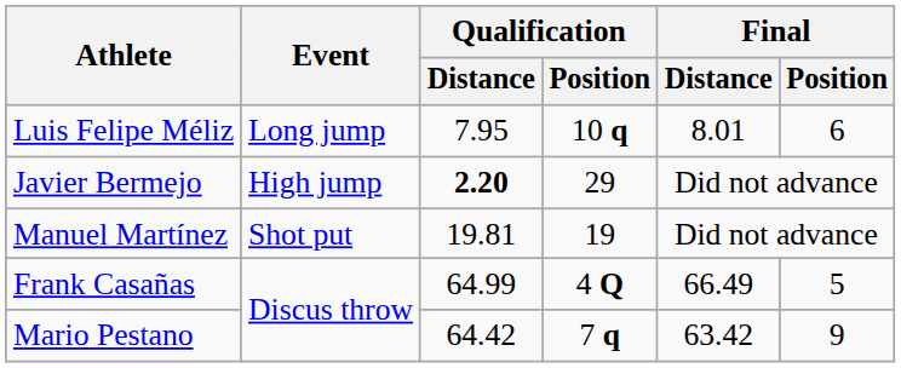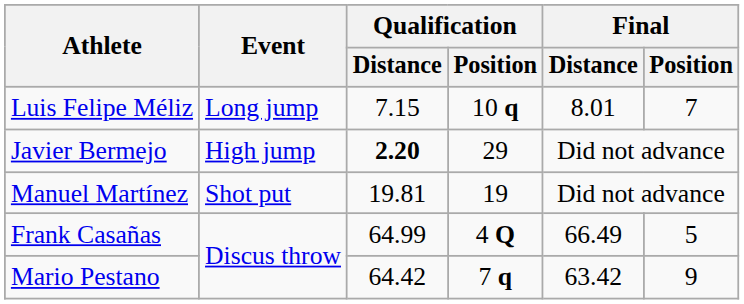Luis Felipe Méliz | Qualification / Distance: 7.95 -> 7.15
Luis Felipe Méliz | Final / Position: 6 -> 7
